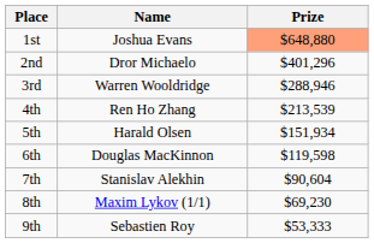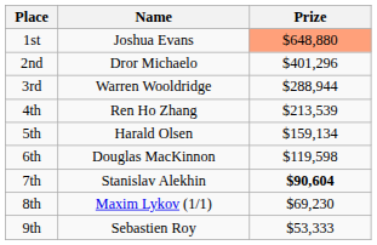3rd | Prize: $288,946 -> $288,944
5th | Prize: $151,934 -> $159,134
7th | Prize: normal -> bold
